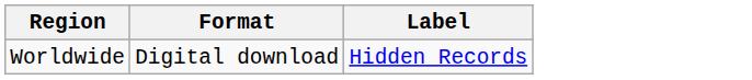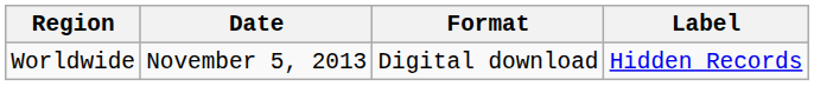+ column: Date | November 5, 2013
